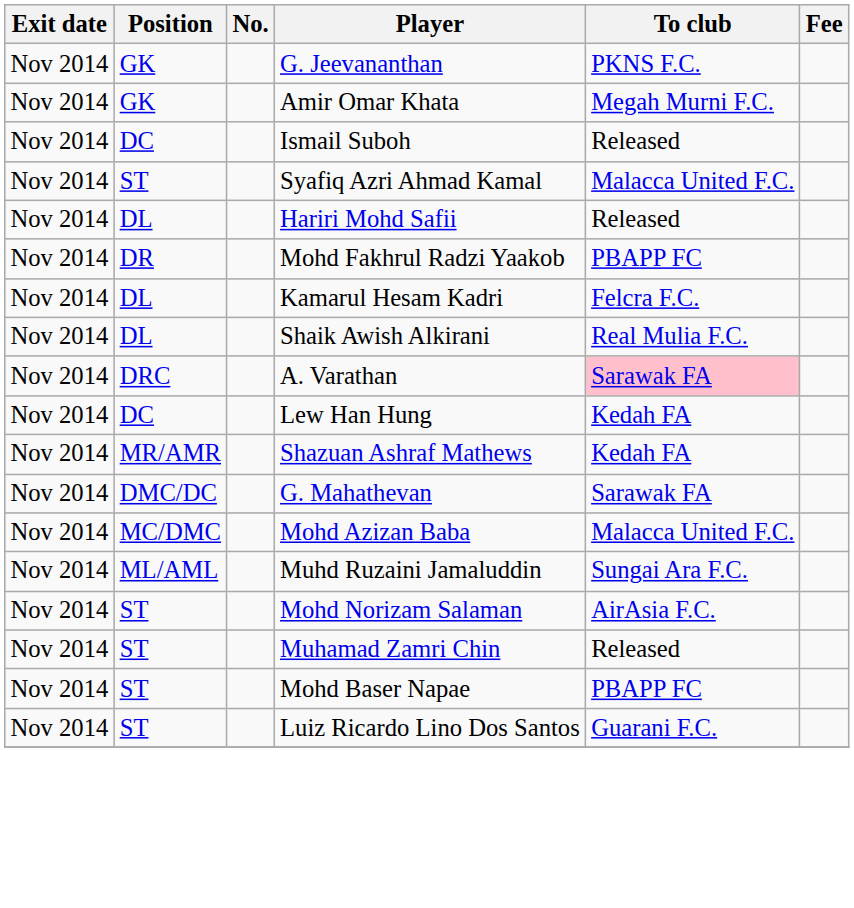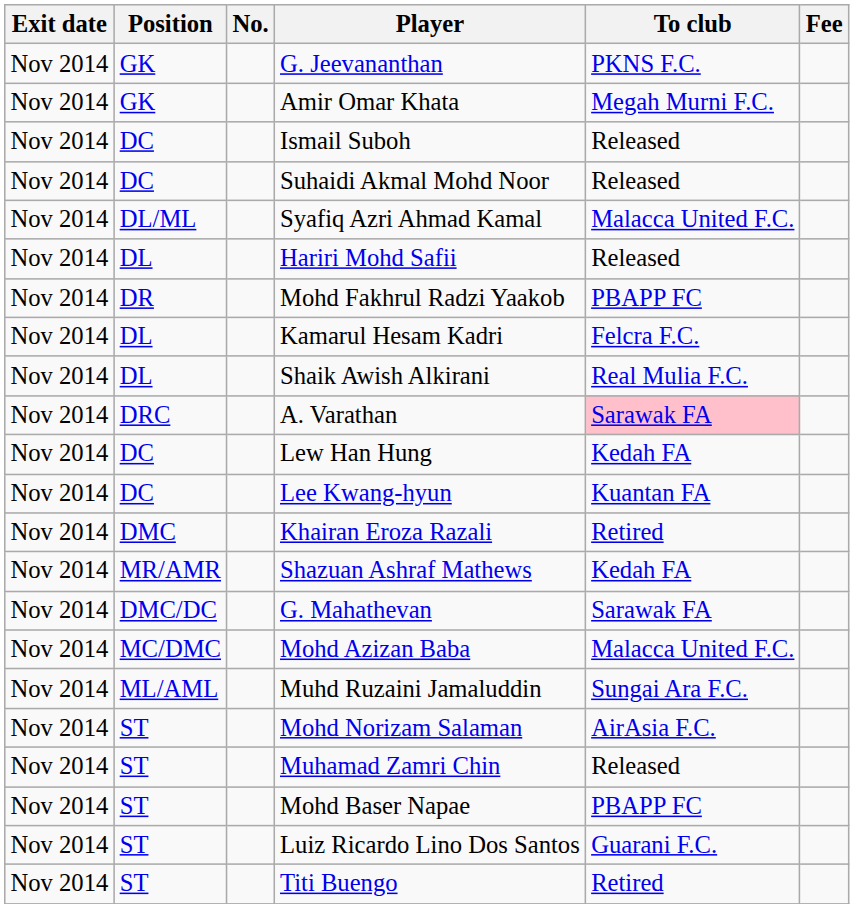+ row: Nov 2014 | DC | Suhaidi Akmal Mohd Noor | Released
Syafiq Azri Ahmad Kamal | Position: ST -> DL/ML
+ row: Nov 2014 | DC | Lee Kwang-hyun | Kuantan FA
+ row: Nov 2014 | DMC | Khairan Eroza Razali | Retired
+ row: Nov 2014 | ST | Titi Buengo | Retired
